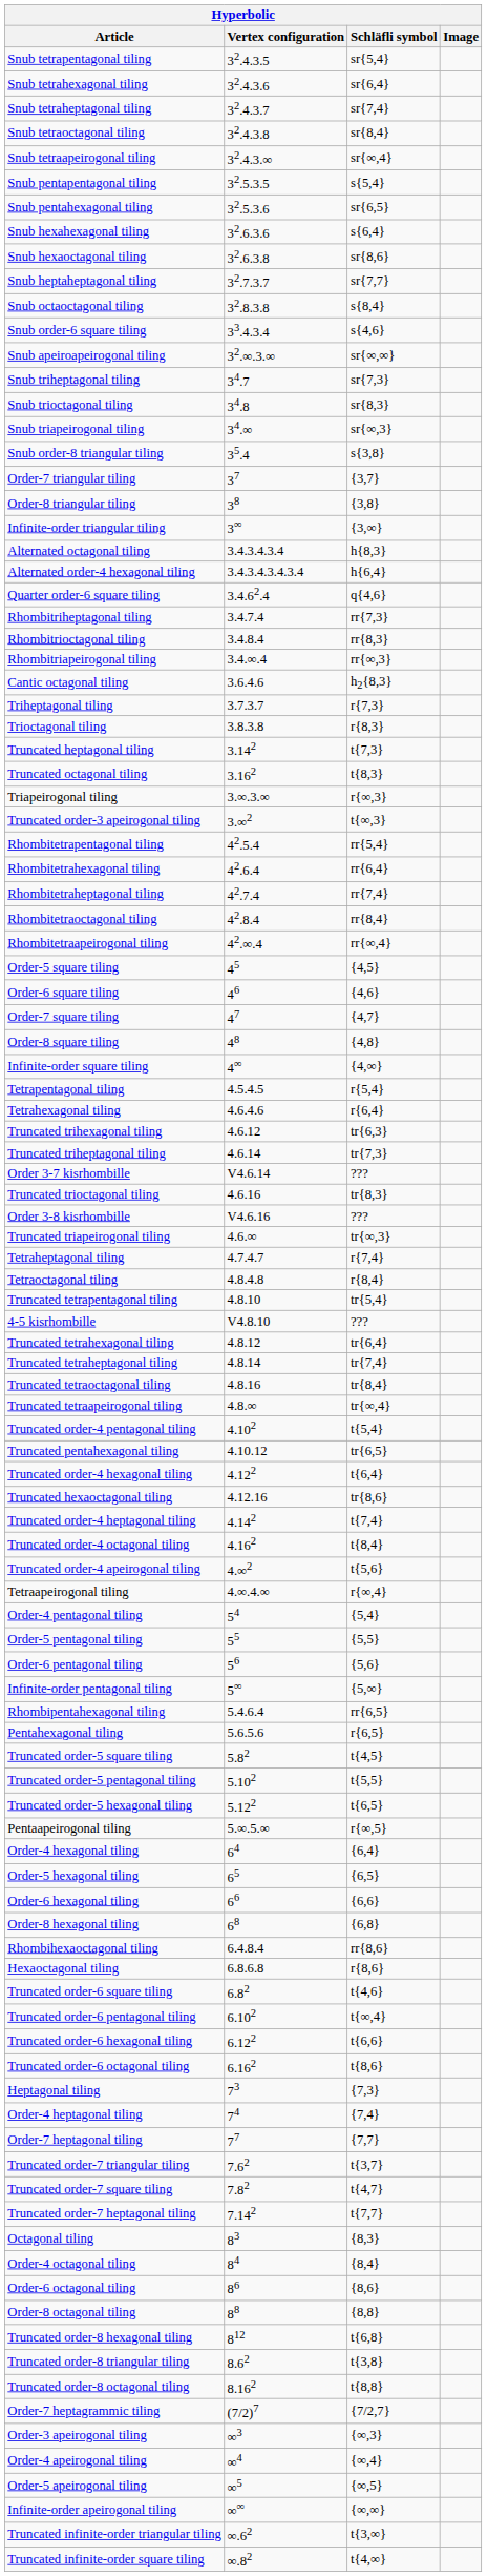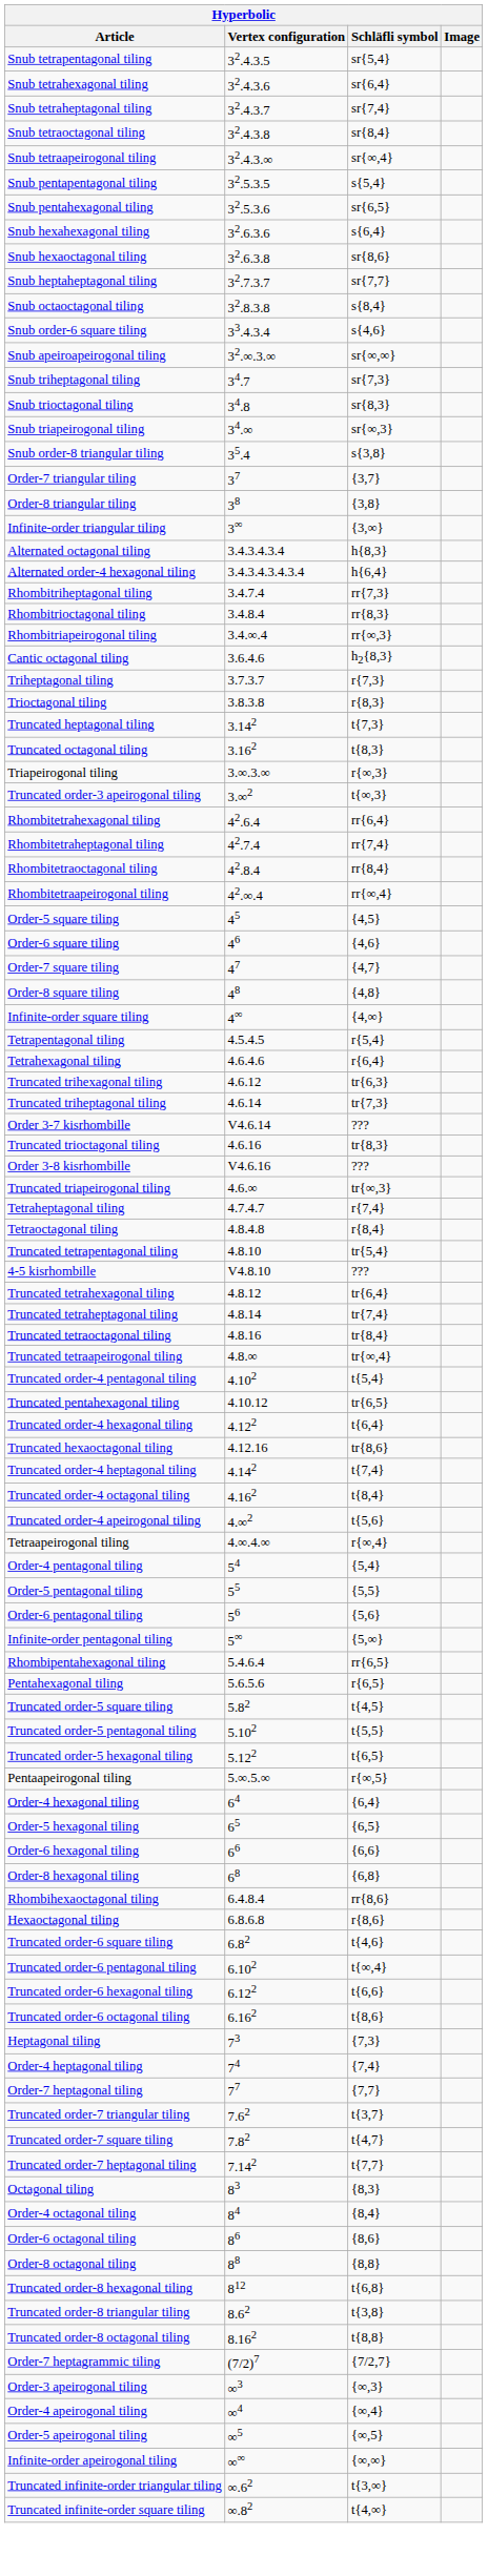- row: Quarter order-6 square tiling | 3.4.62.4 | q{4,6}
- row: Rhombitetrapentagonal tiling | 42.5.4 | rr{5,4}
